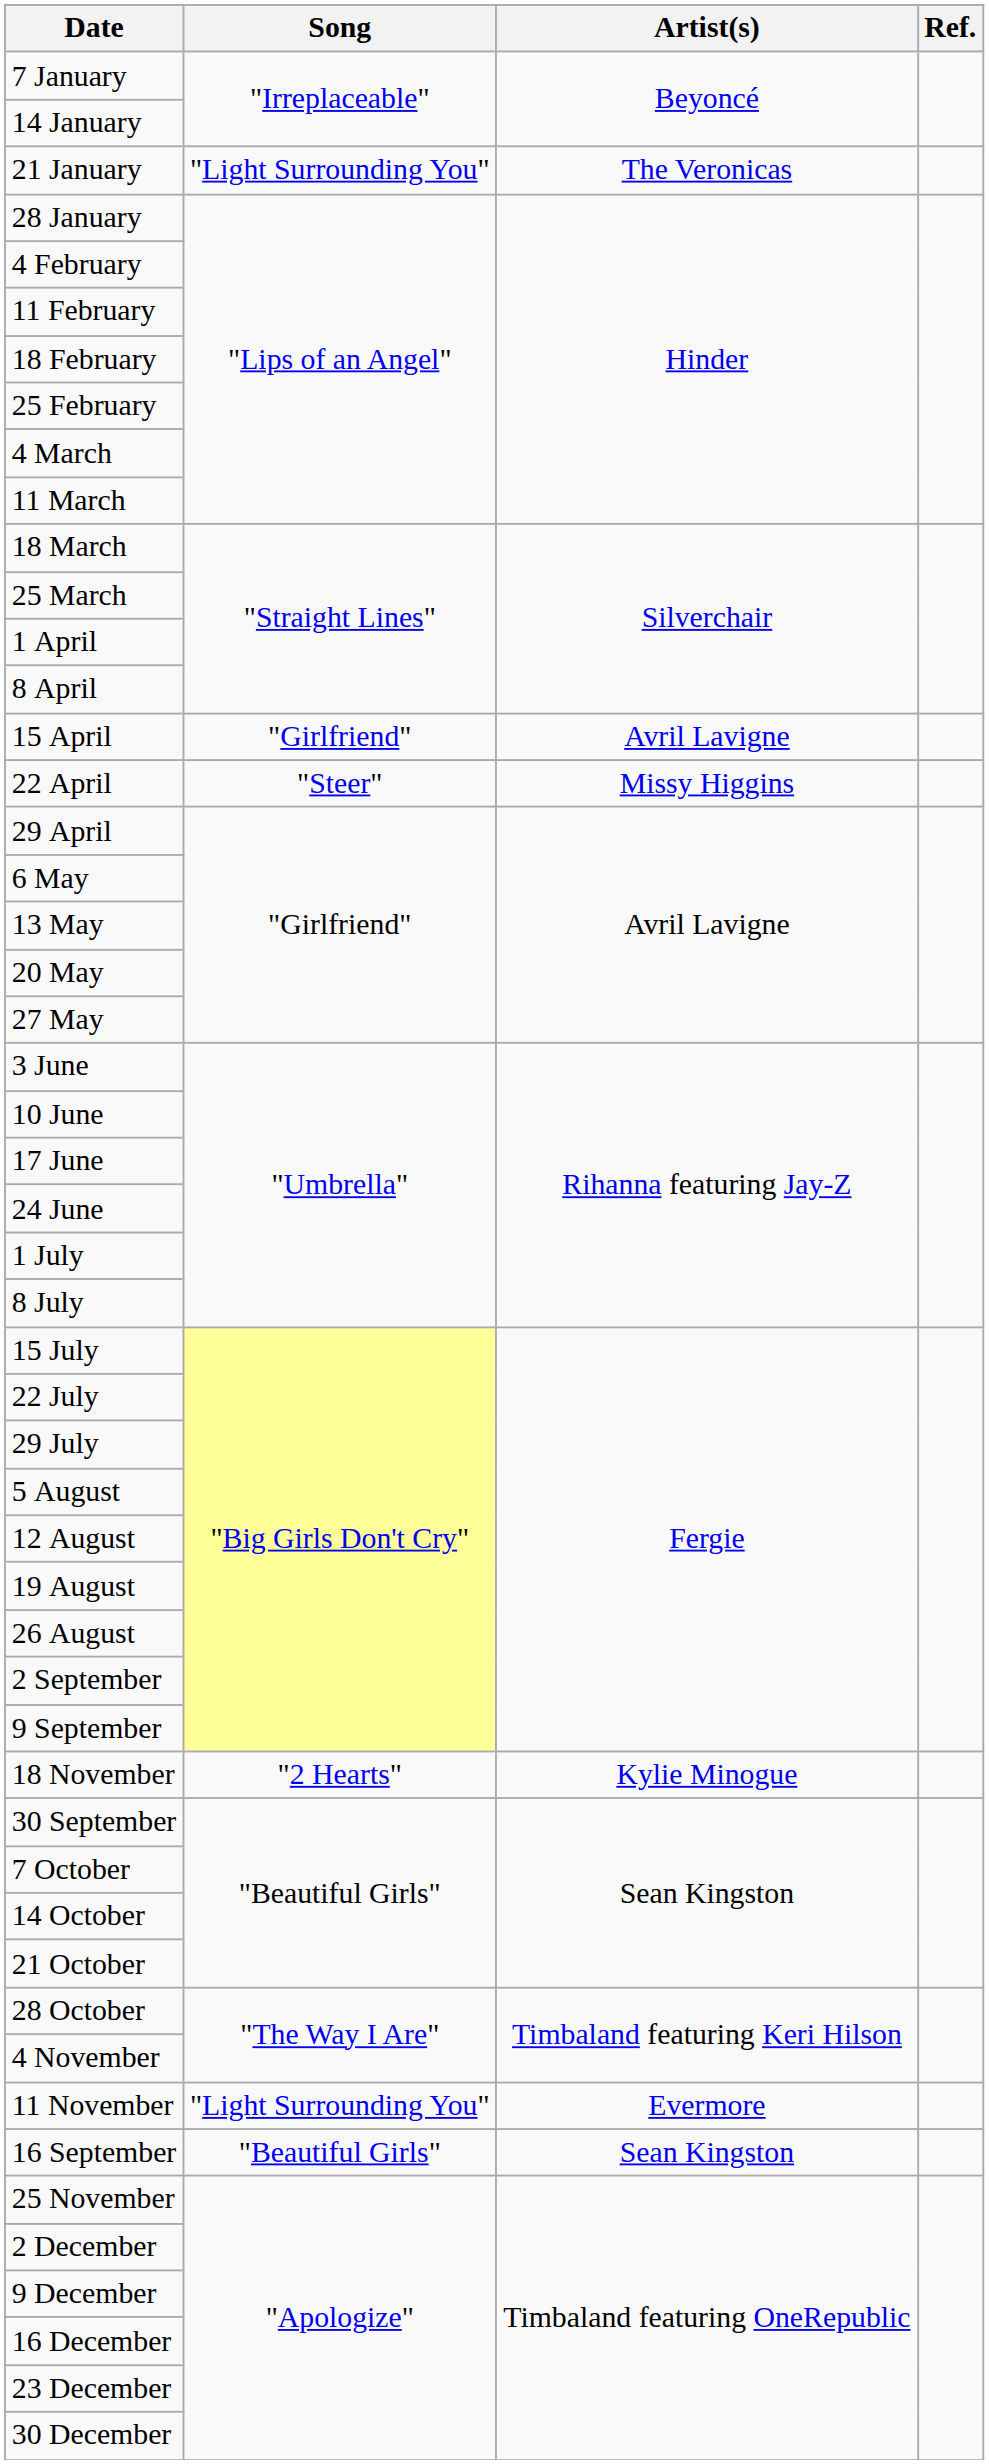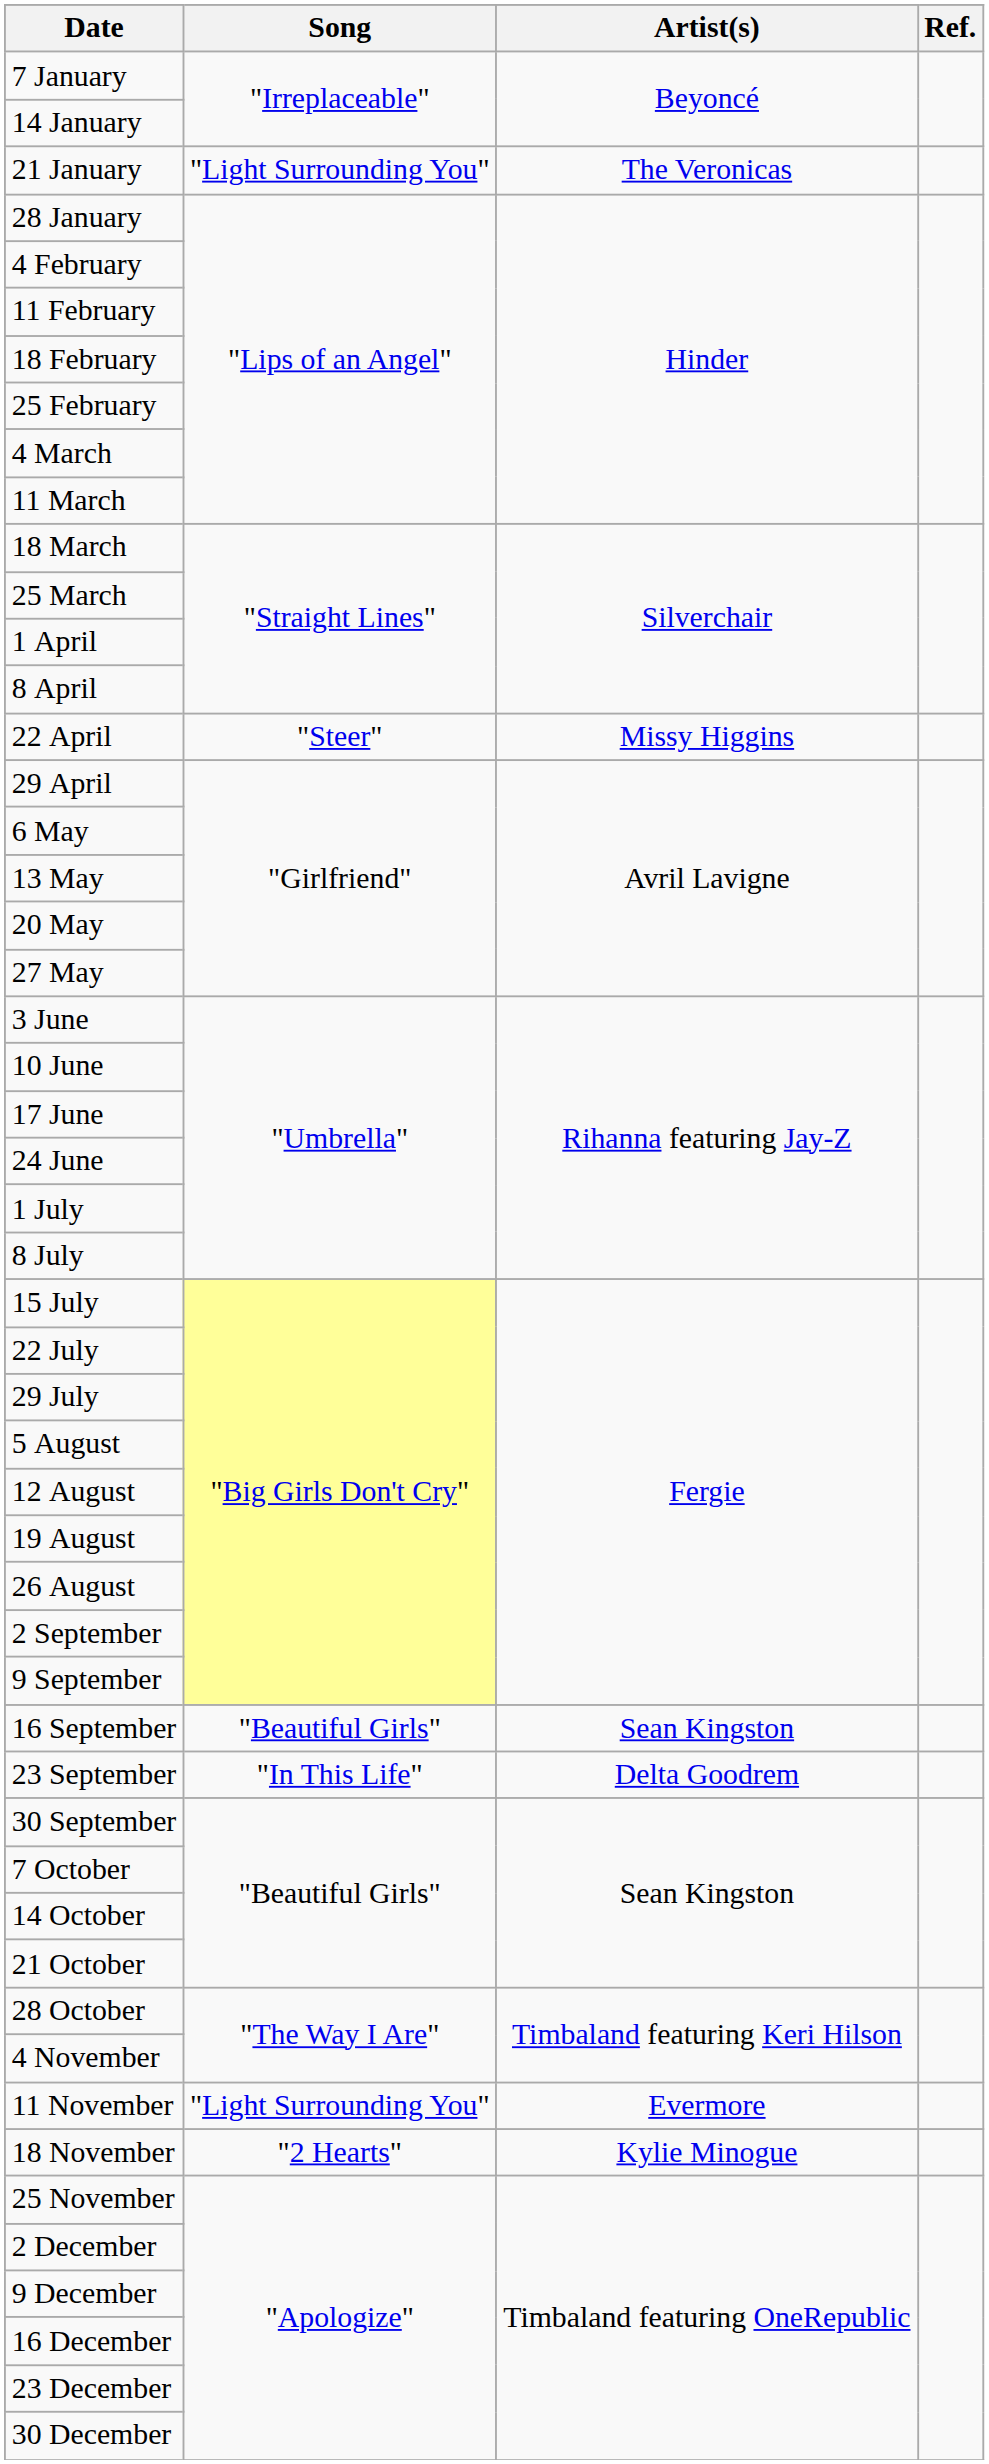- row: 15 April | "Girlfriend" | Avril Lavigne
rows swapped: 16 September <-> 18 November
+ row: 23 September | "In This Life" | Delta Goodrem
